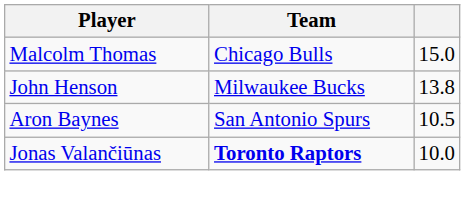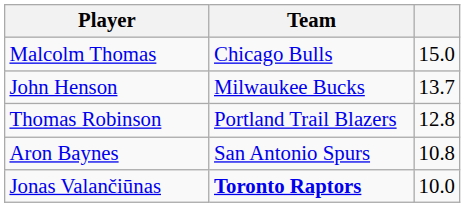John Henson | column 3: 13.8 -> 13.7
+ row: Thomas Robinson | Portland Trail Blazers | 12.8
Aron Baynes | column 3: 10.5 -> 10.8
